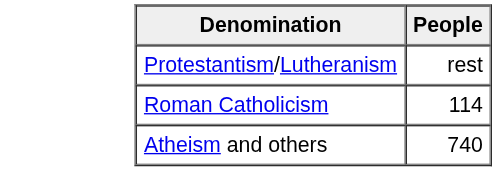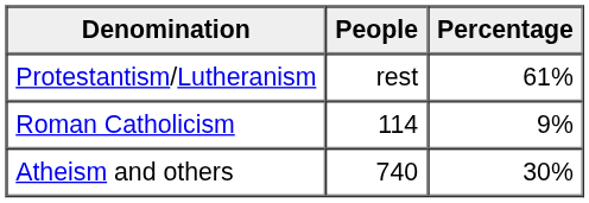+ column: Percentage | 61% | 9% | 30%
